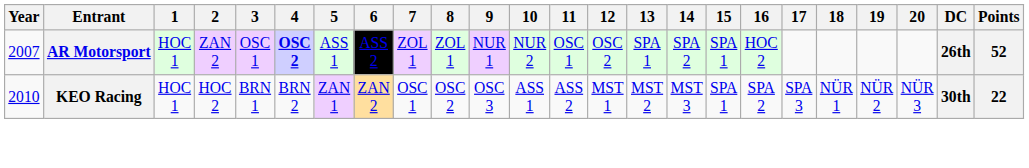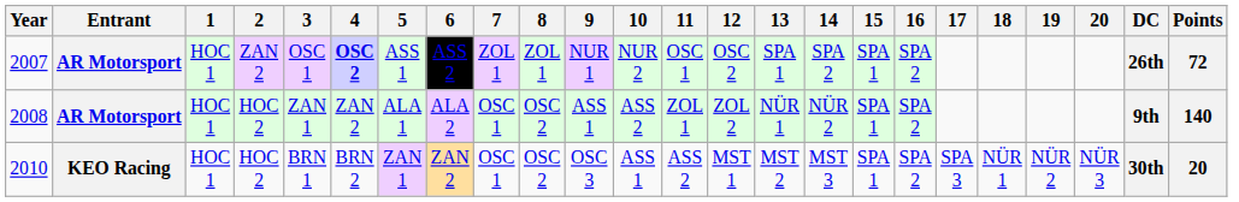2007 | 16: HOC 2 -> SPA 2
2007 | Points: 52 -> 72
+ row: 2008 | AR Motorsport | HOC 1 | HOC 2 | ZAN 1 | ZAN 2 | ALA 1 | ALA 2 | OSC 1 | OSC 2 | ASS 1 | ASS 2 | ZOL 1 | ZOL 2 | NÜR 1 | NÜR 2 | SPA 1 | SPA 2 | 9th | 140
2010 | Points: 22 -> 20
